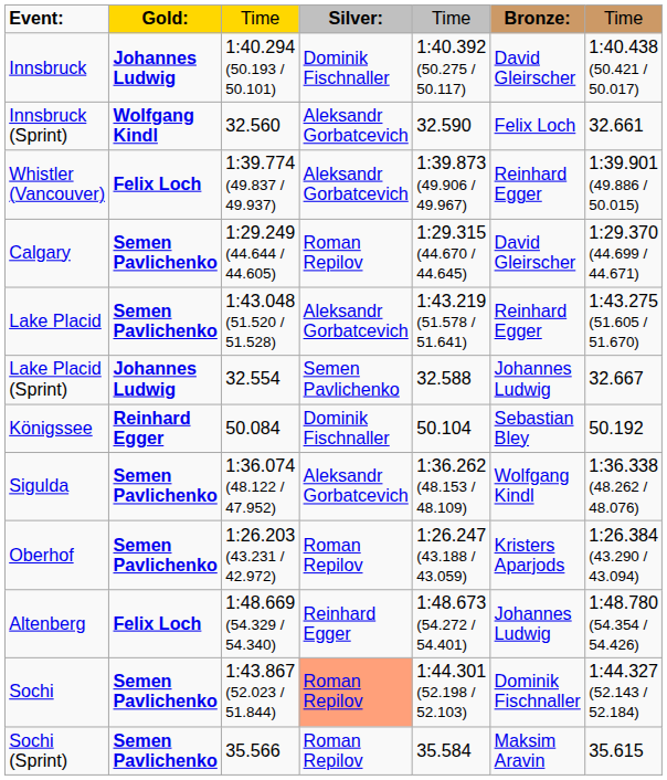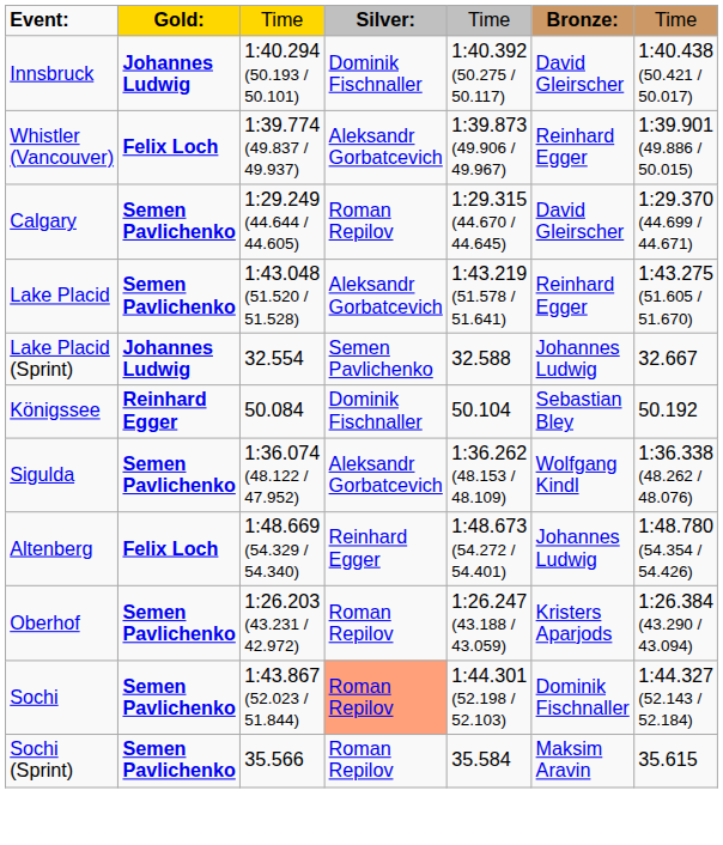- row: Innsbruck (Sprint) | Wolfgang Kindl | 32.560 | Aleksandr Gorbatcevich | 32.590 | Felix Loch | 32.661
rows swapped: Altenberg <-> Oberhof
